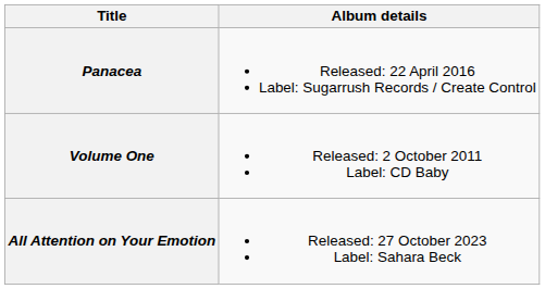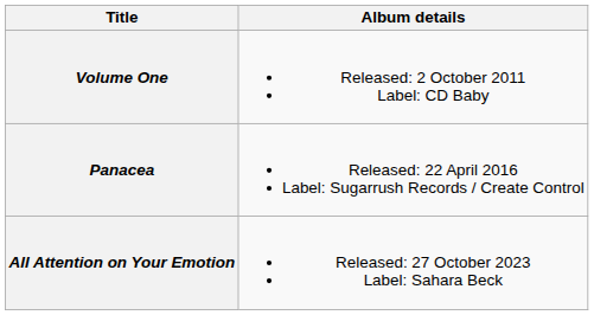rows swapped: Volume One <-> Panacea
